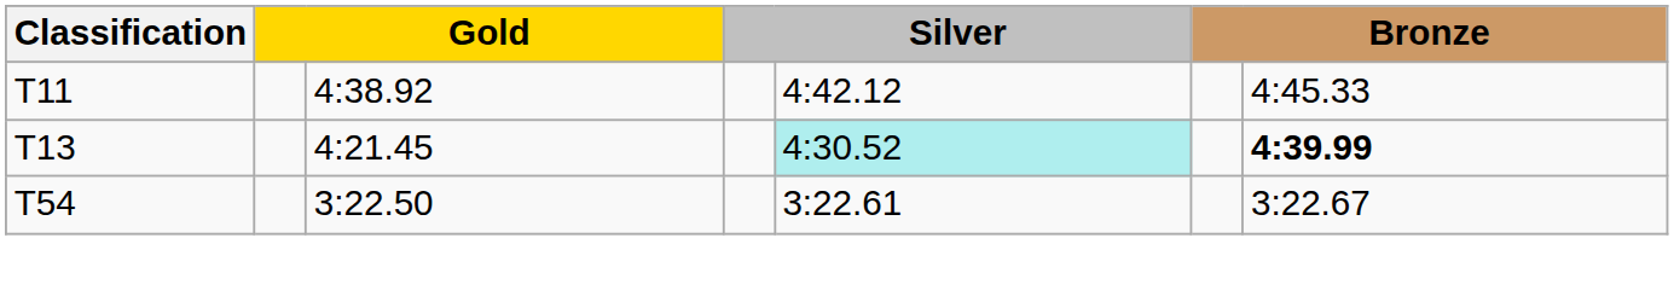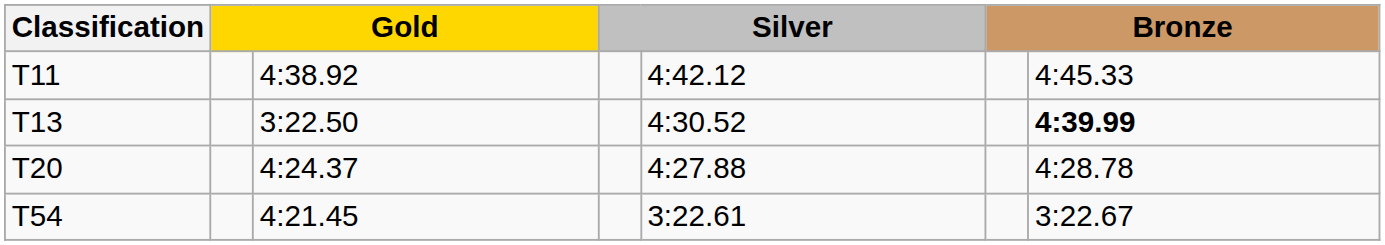T13 | column 3: 4:21.45 -> 3:22.50
T13 | column 5: paleturquoise background -> no background
+ row: T20 | 4:24.37 | 4:27.88 | 4:28.78
T54 | column 3: 3:22.50 -> 4:21.45
